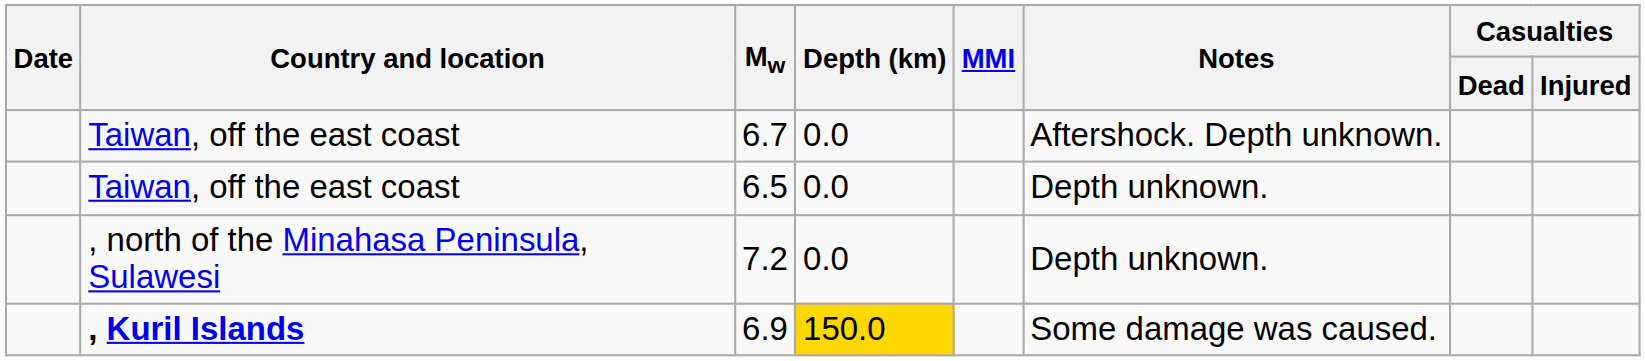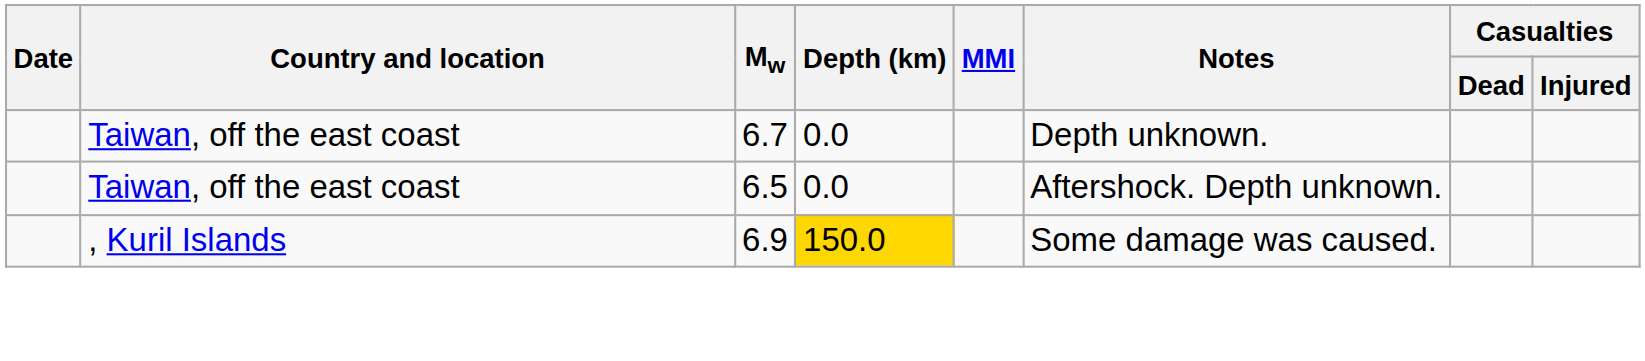6.7 | Notes: Aftershock. Depth unknown. -> Depth unknown.
6.5 | Notes: Depth unknown. -> Aftershock. Depth unknown.
- row: , north of the Minahasa Peninsula, Sulawesi | 7.2 | 0.0 | Depth unknown.
6.9 | Country and location: bold -> normal
